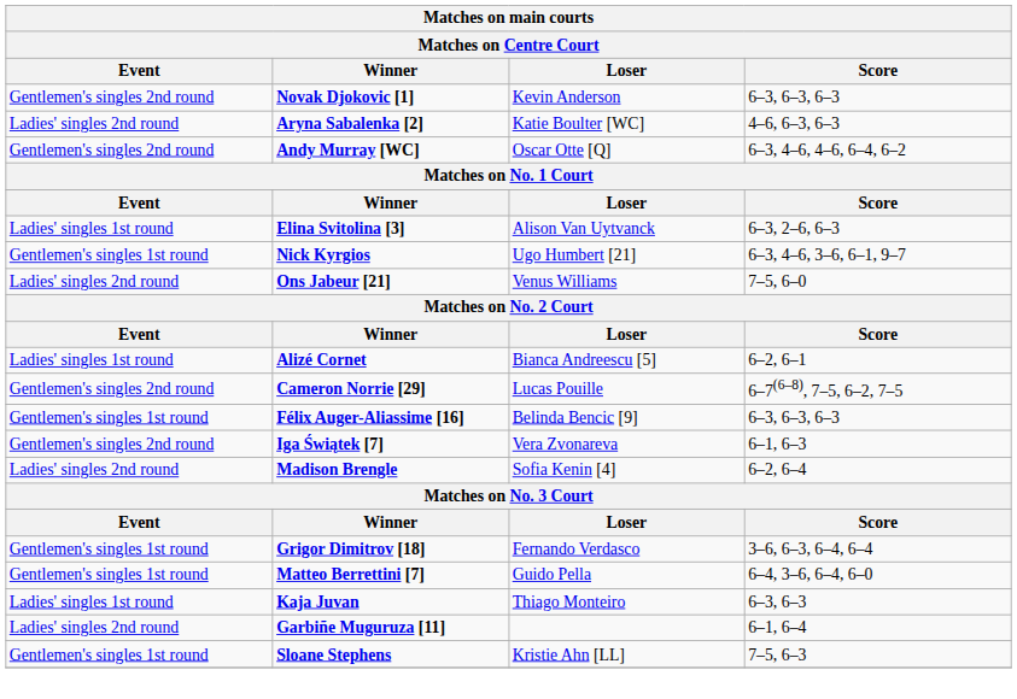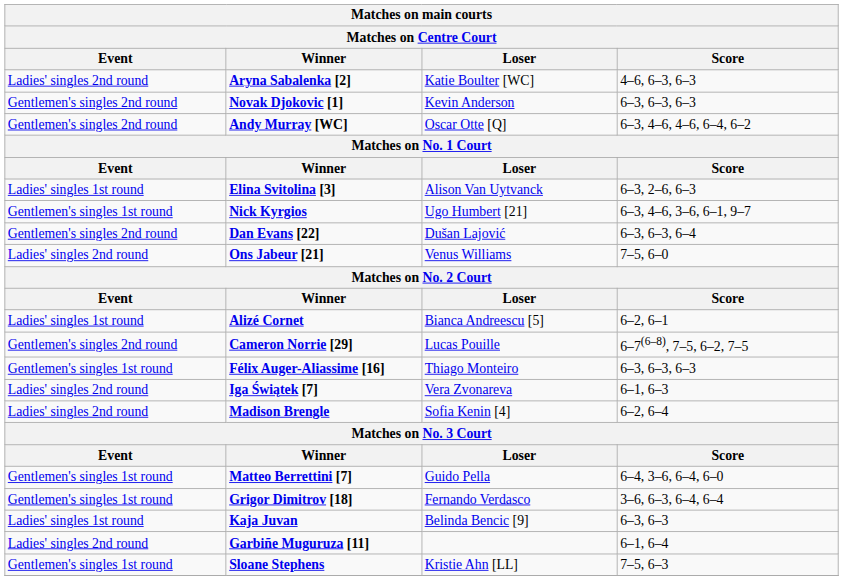rows swapped: Novak Djokovic [1] <-> Aryna Sabalenka [2]
+ row: Gentlemen's singles 2nd round | Dan Evans [22] | Dušan Lajović | 6–3, 6–3, 6–4
Félix Auger-Aliassime [16] | Loser: Belinda Bencic [9] -> Thiago Monteiro
Iga Świątek [7] | Event: Gentlemen's singles 2nd round -> Ladies' singles 2nd round
rows swapped: Matteo Berrettini [7] <-> Grigor Dimitrov [18]
Kaja Juvan | Loser: Thiago Monteiro -> Belinda Bencic [9]
